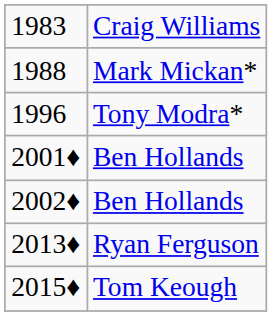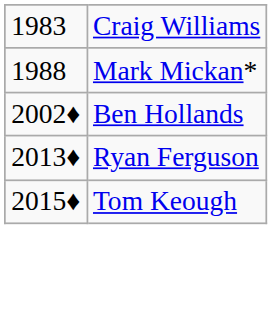- row: 1996 | Tony Modra*
- row: 2001♦ | Ben Hollands
